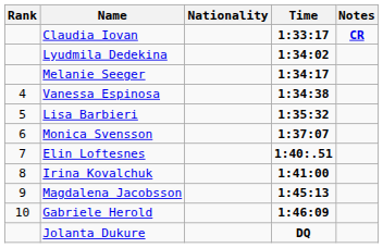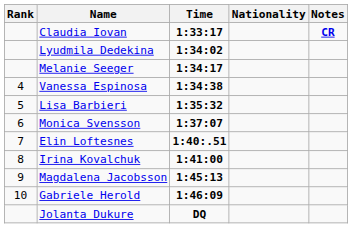columns swapped: Nationality <-> Time
